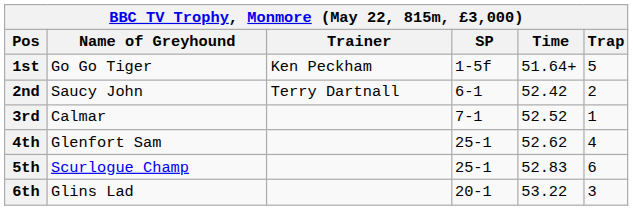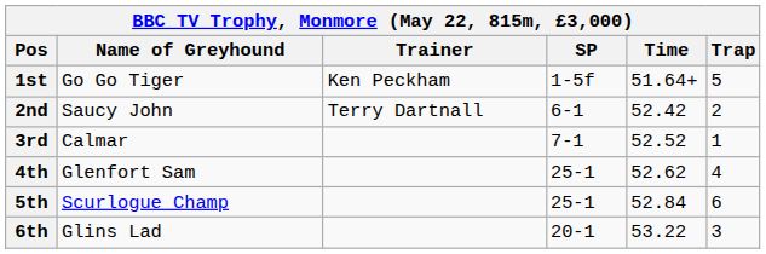5th | Time: 52.83 -> 52.84
